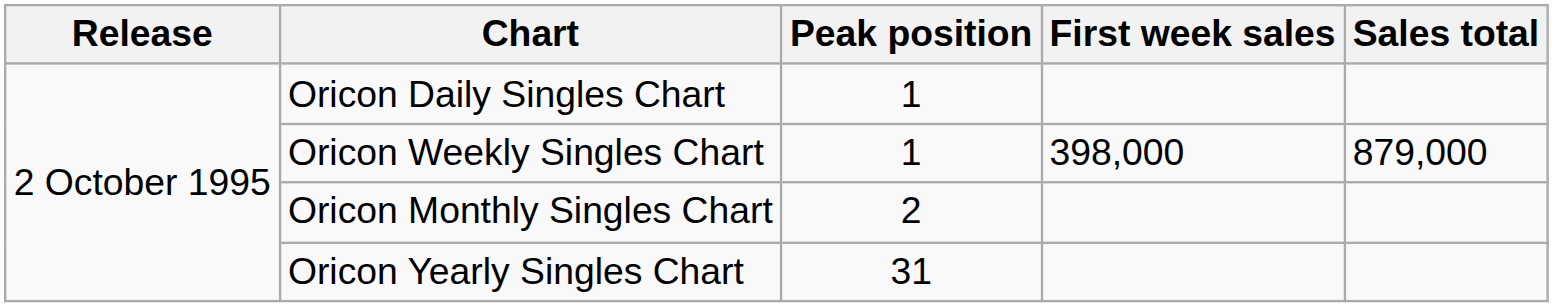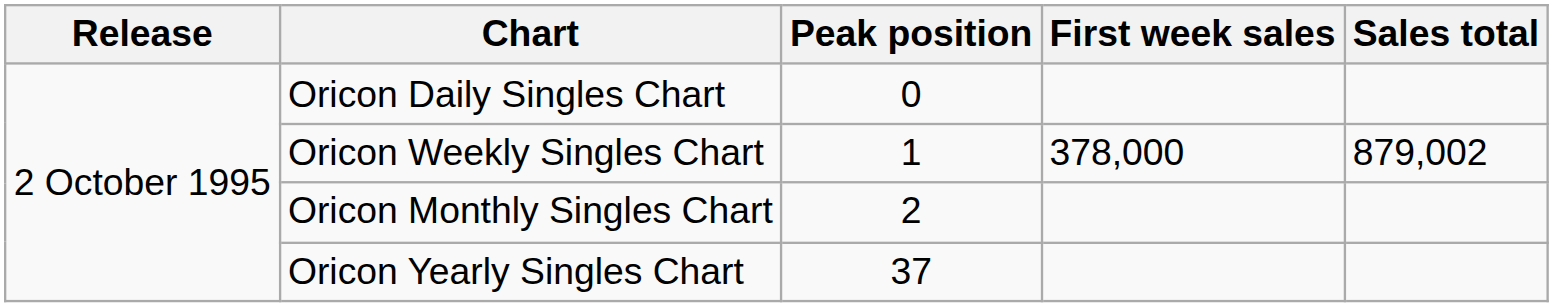Oricon Daily Singles Chart | Peak position: 1 -> 0
Oricon Weekly Singles Chart | First week sales: 398,000 -> 378,000
Oricon Weekly Singles Chart | Sales total: 879,000 -> 879,002
Oricon Yearly Singles Chart | Peak position: 31 -> 37
